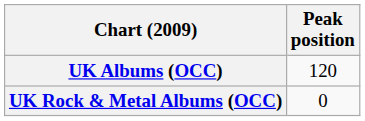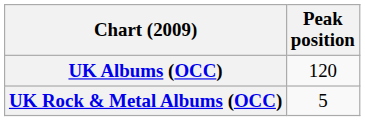UK Rock & Metal Albums (OCC) | Peak position: 0 -> 5
